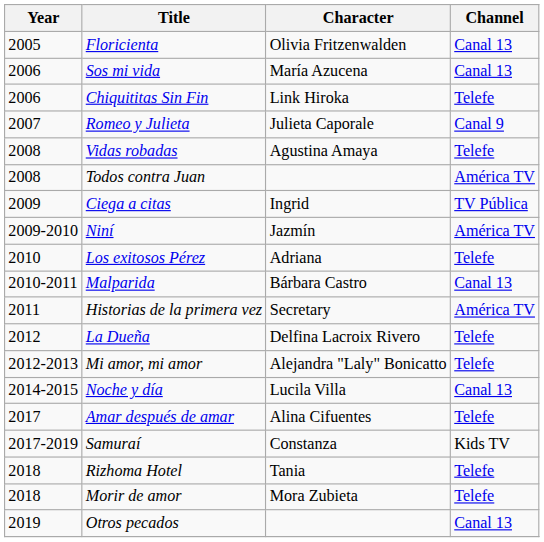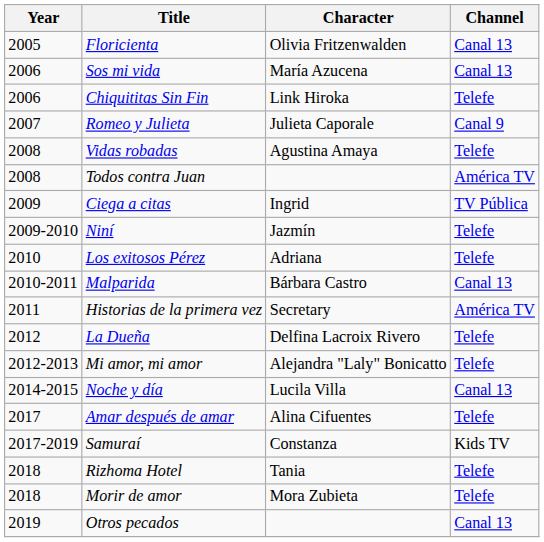Niní | Channel: América TV -> Telefe
